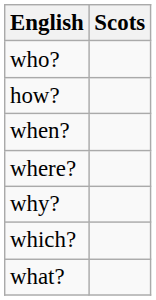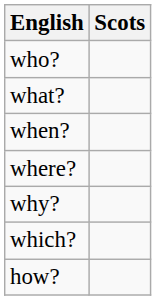rows swapped: what? <-> how?
